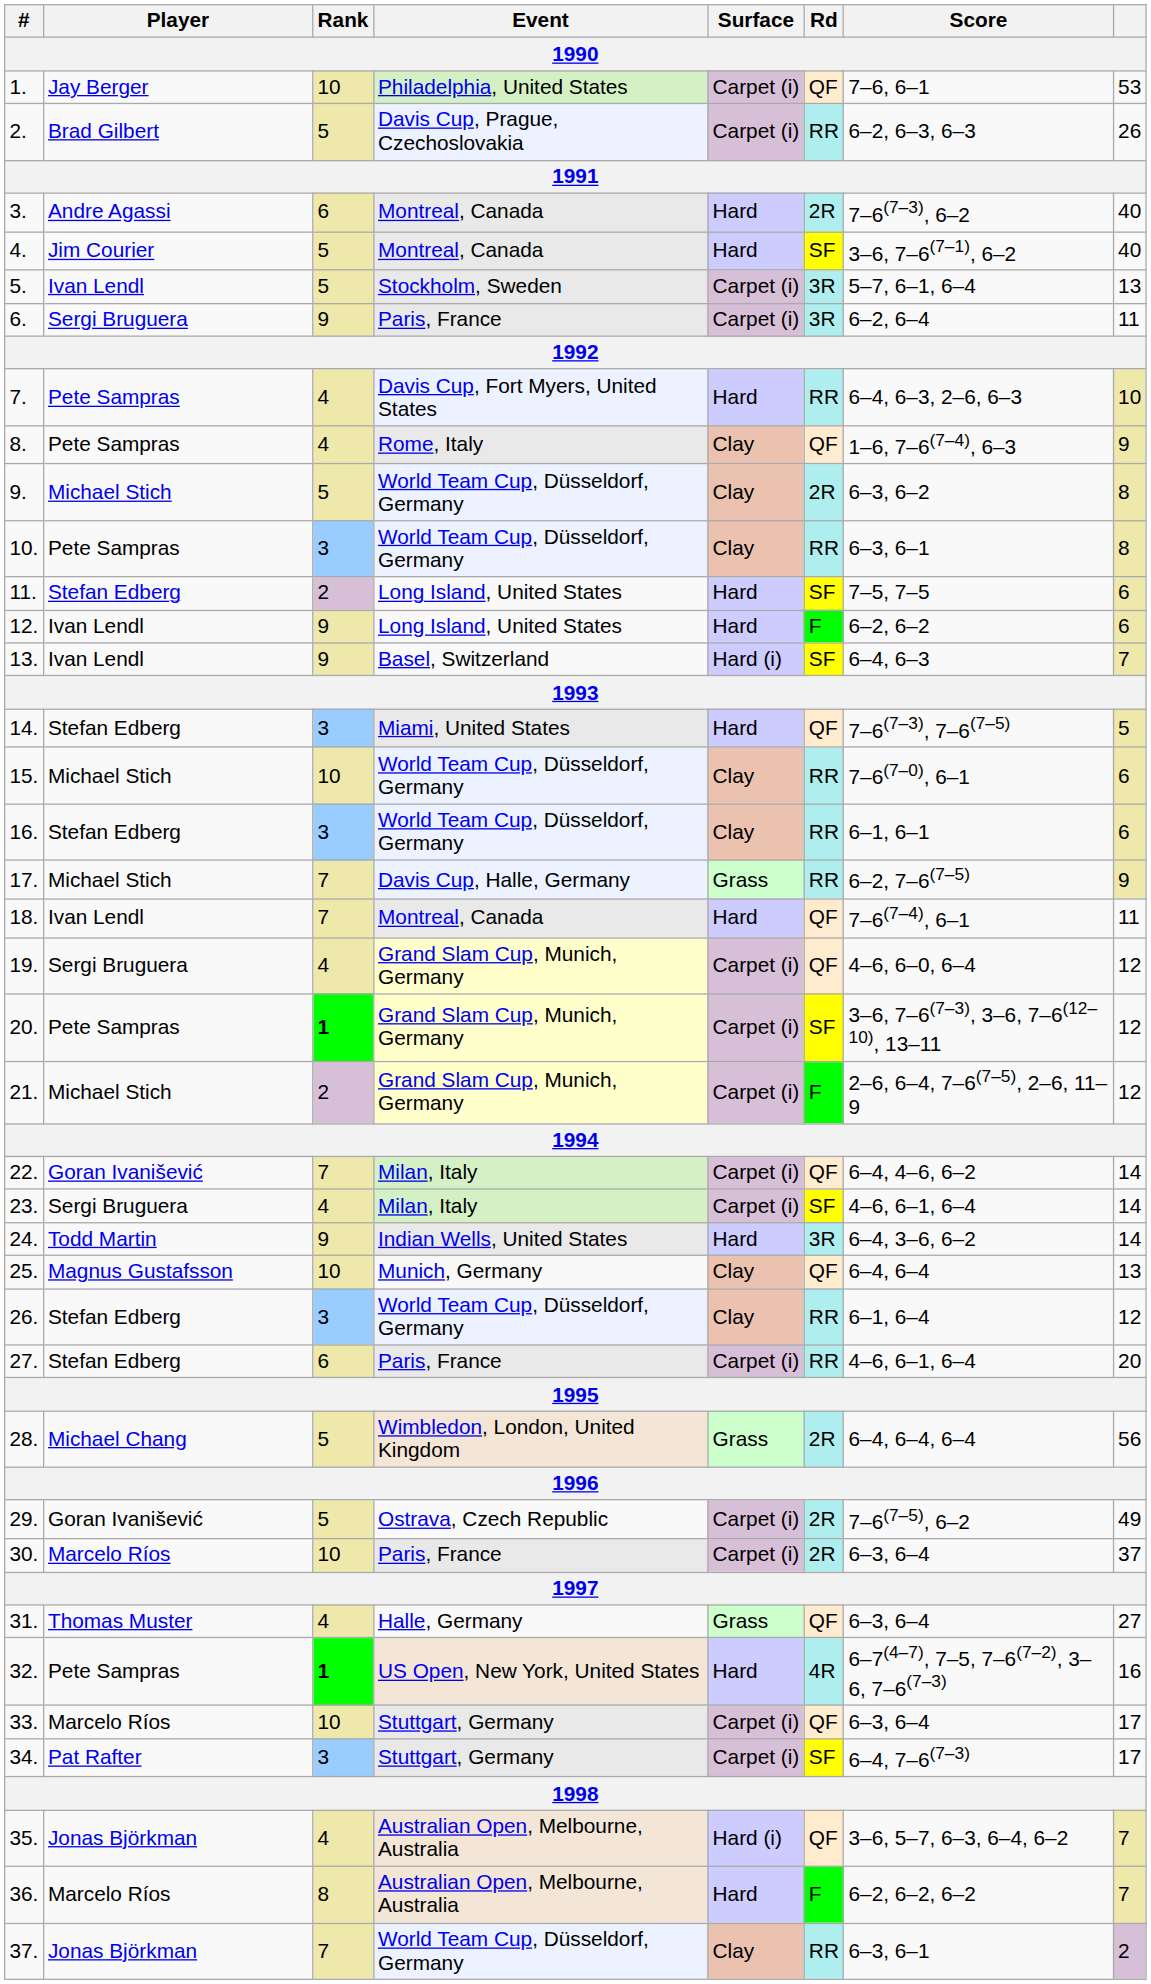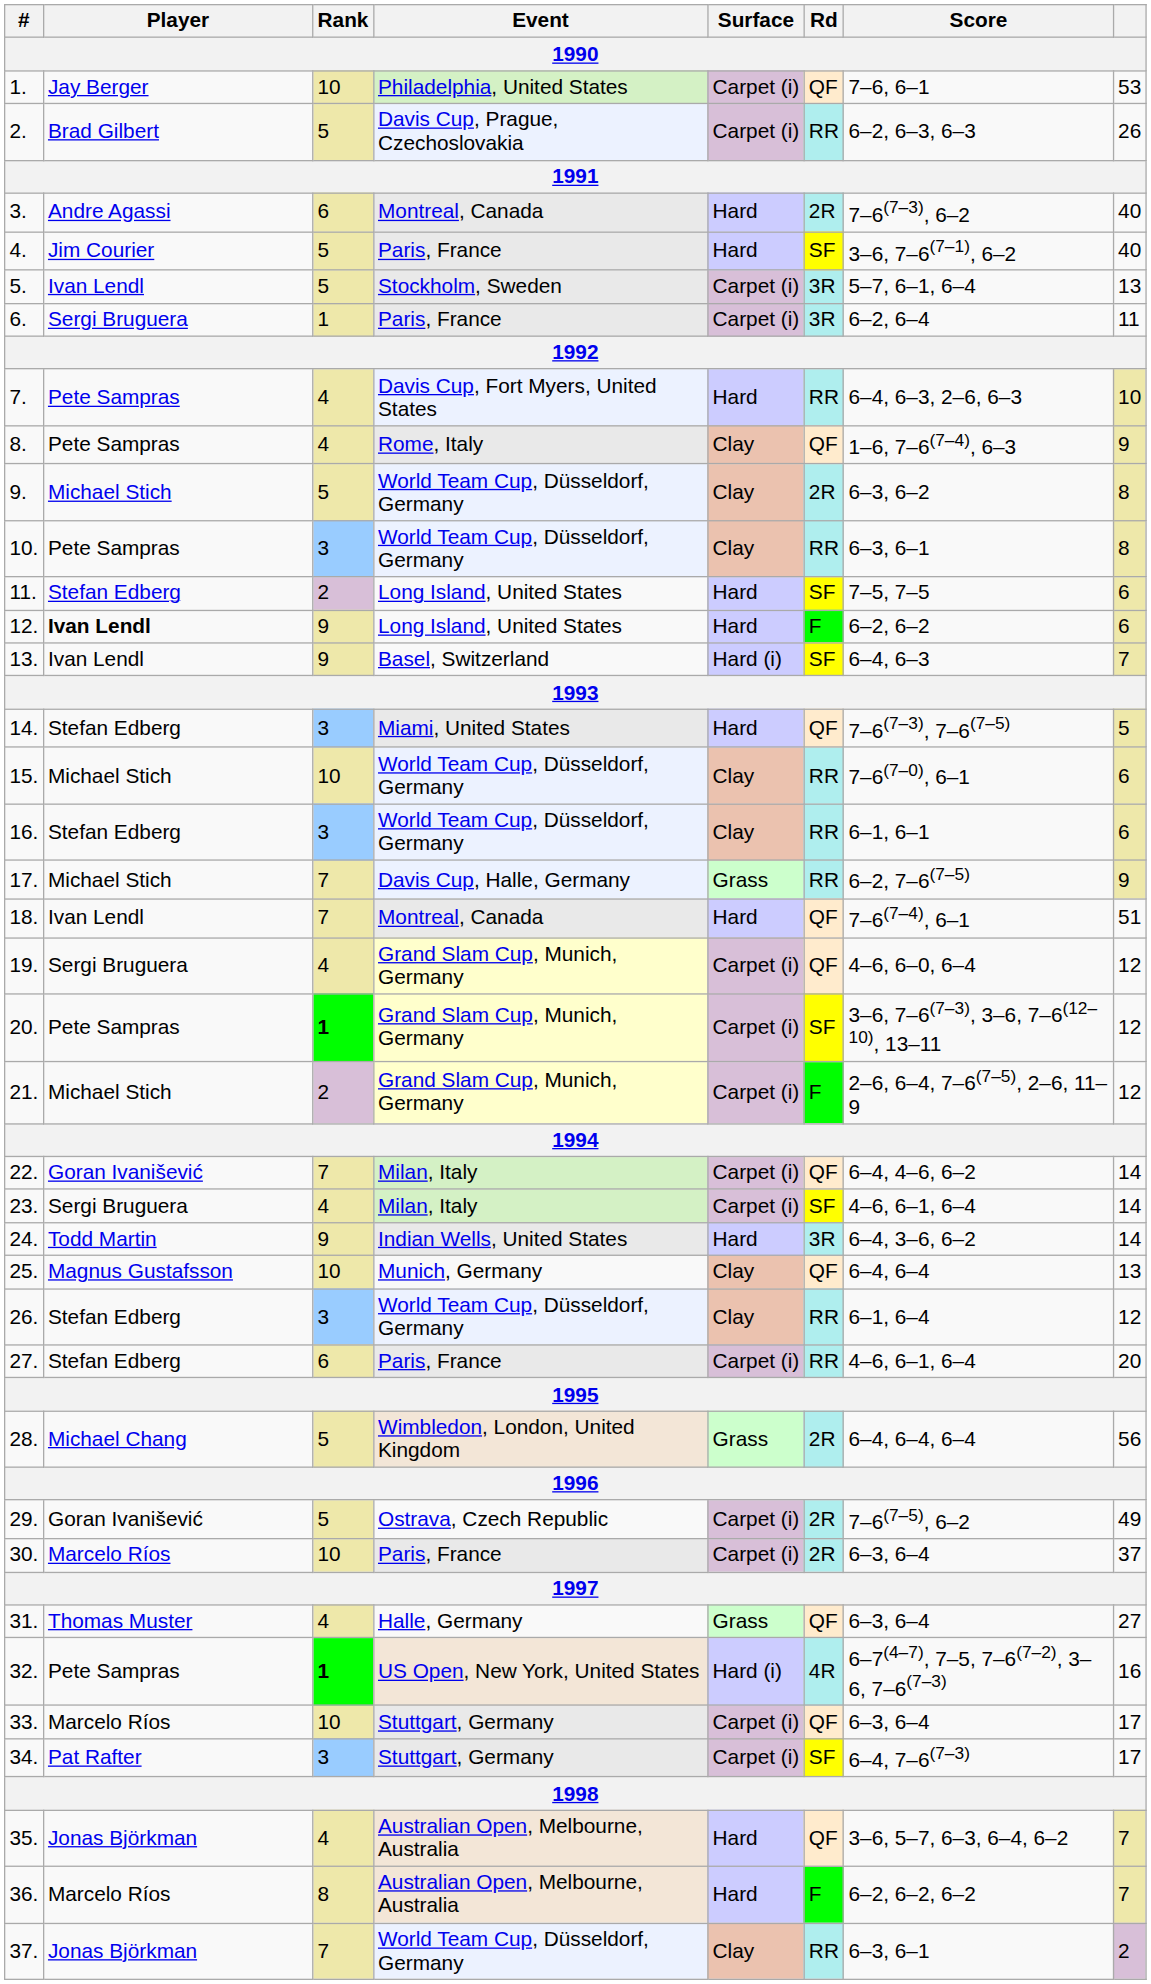4. | Event: Montreal, Canada -> Paris, France
6. | Rank: 9 -> 1
12. | Player: normal -> bold
18. | column 8: 11 -> 51
32. | Surface: Hard -> Hard (i)
35. | Surface: Hard (i) -> Hard
